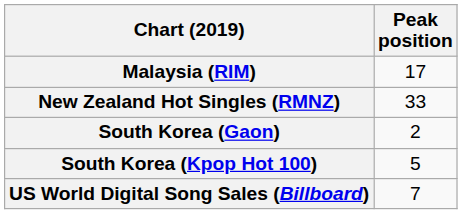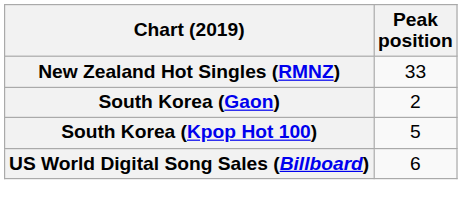- row: Malaysia (RIM) | 17
US World Digital Song Sales (Billboard) | Peak position: 7 -> 6
